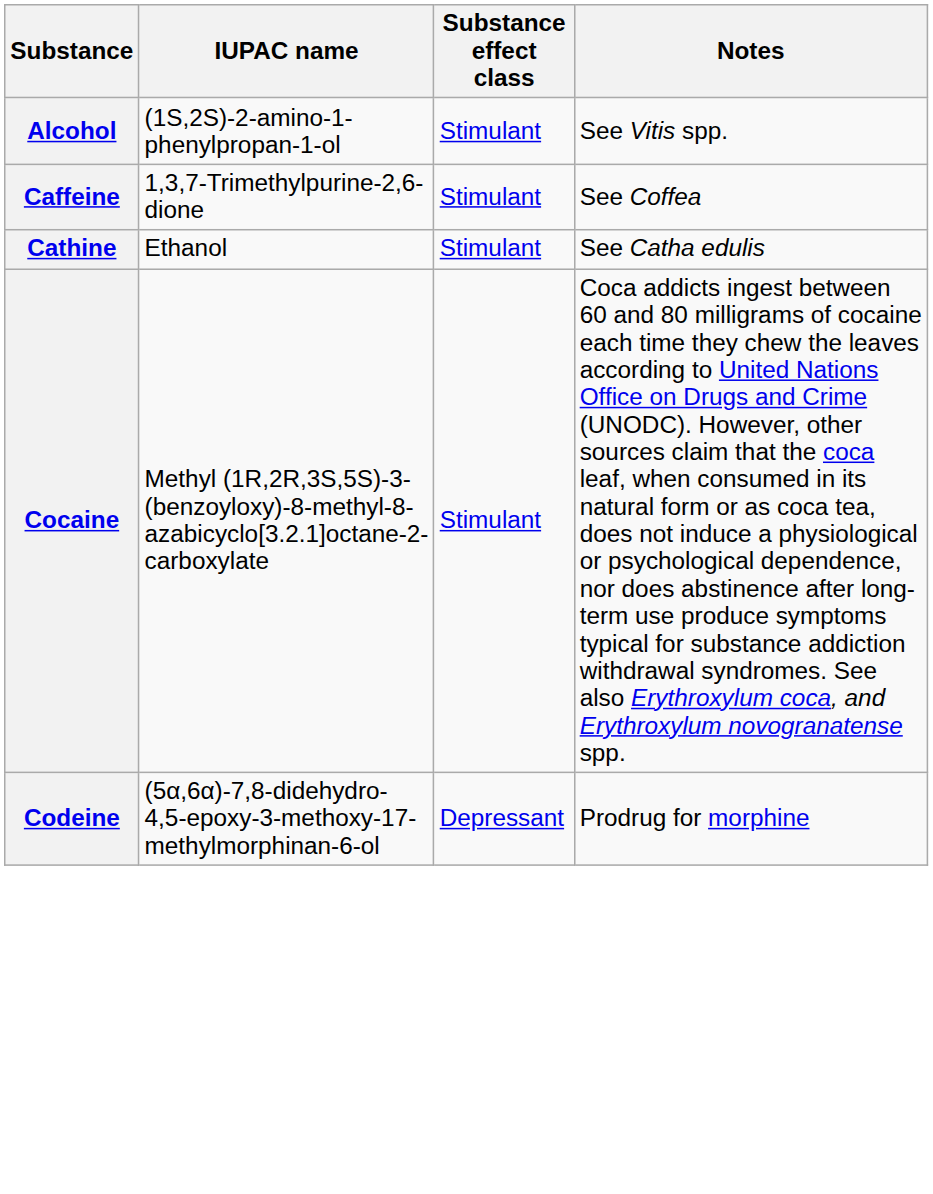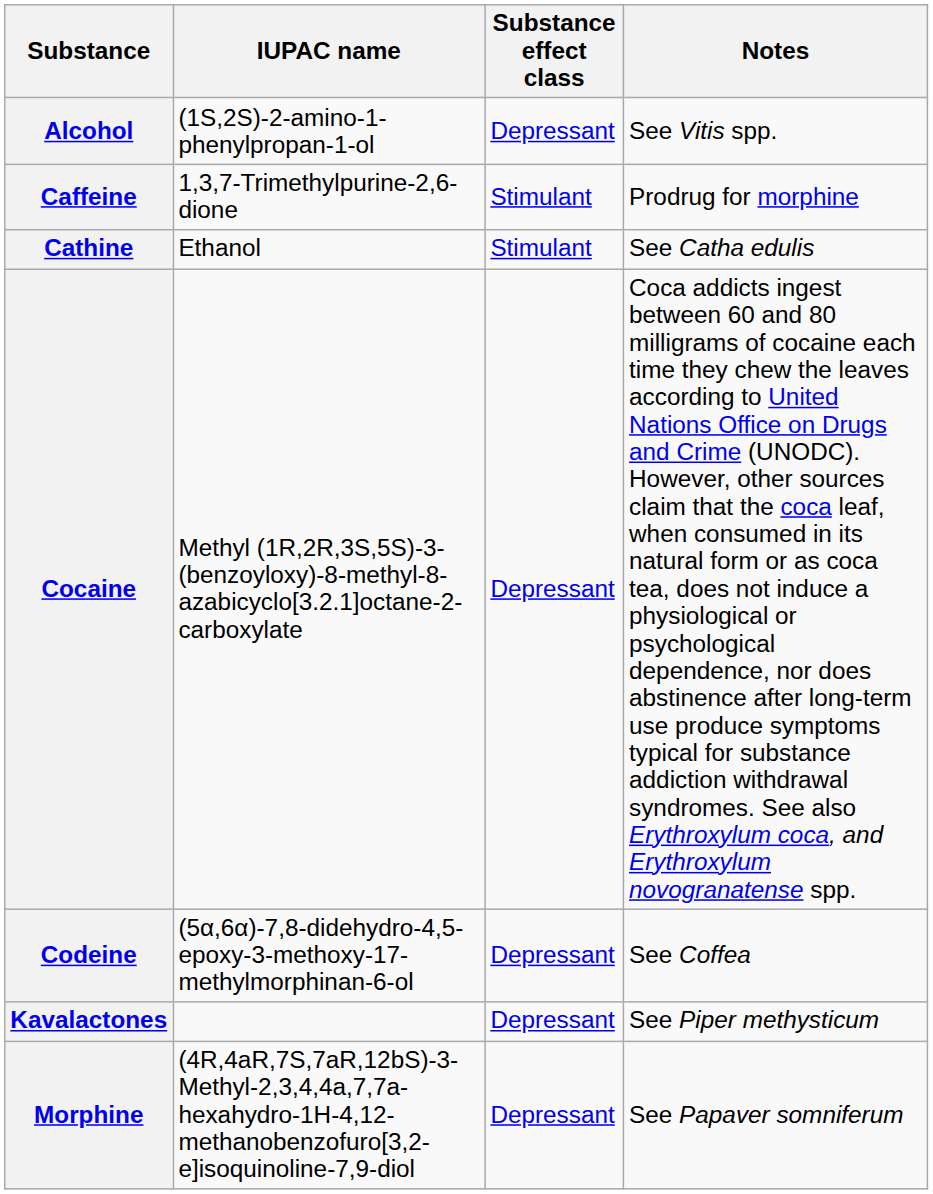Alcohol | Substance effect class: Stimulant -> Depressant
Caffeine | Notes: See Coffea -> Prodrug for morphine
Cocaine | Substance effect class: Stimulant -> Depressant
Codeine | Notes: Prodrug for morphine -> See Coffea
+ row: Kavalactones | Depressant | See Piper methysticum
+ row: Morphine | (4R,4aR,7S,7aR,12bS)-3-Methyl-2,3,4,4a,7,7a-hexahydro-1H-4,12-methanobenzofuro[3,2-e]isoquinoline-7,9-diol | Depressant | See Papaver somniferum
